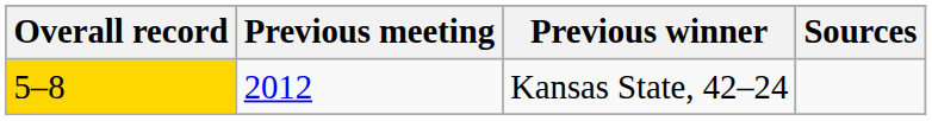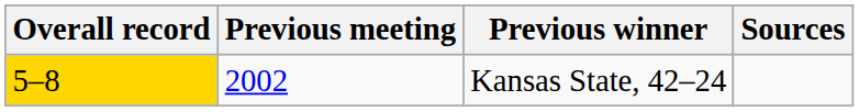Kansas State, 42–24 | Previous meeting: 2012 -> 2002
